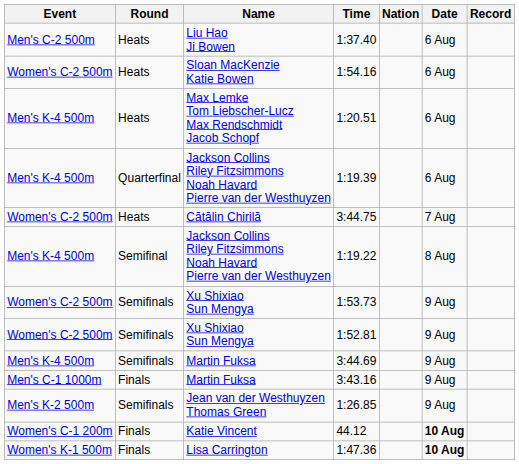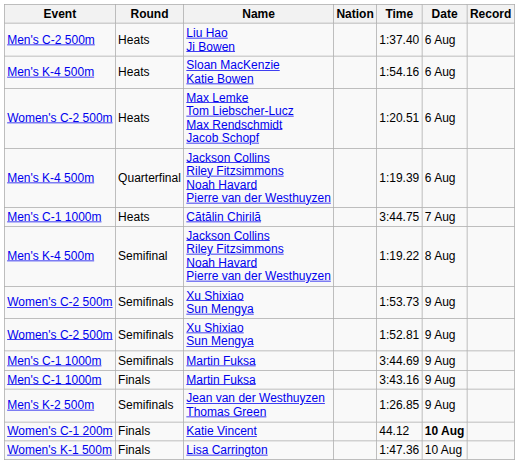columns swapped: Nation <-> Time
Sloan MacKenzie Katie Bowen | Event: Women's C-2 500m -> Men's K-4 500m
Max Lemke Tom Liebscher-Lucz Max Rendschmidt Jacob Schopf | Event: Men's K-4 500m -> Women's C-2 500m
Cătălin Chirilă | Event: Women's C-2 500m -> Men's C-1 1000m
Semifinals / Martin Fuksa | Event: Men's K-4 500m -> Men's C-1 1000m
Lisa Carrington | Date: bold -> normal
